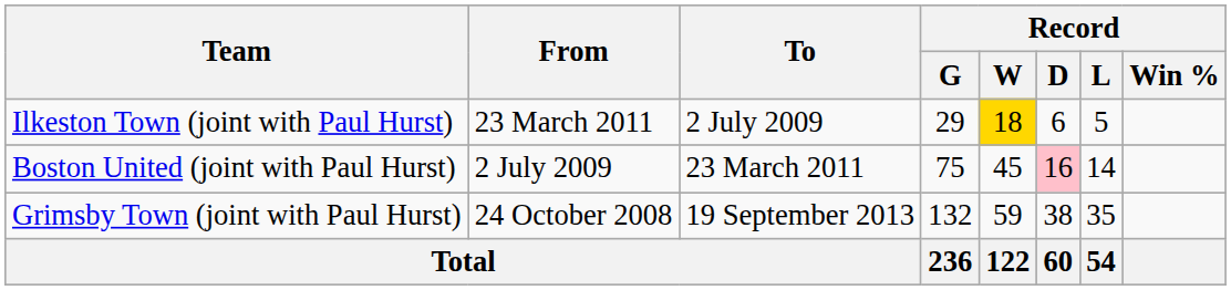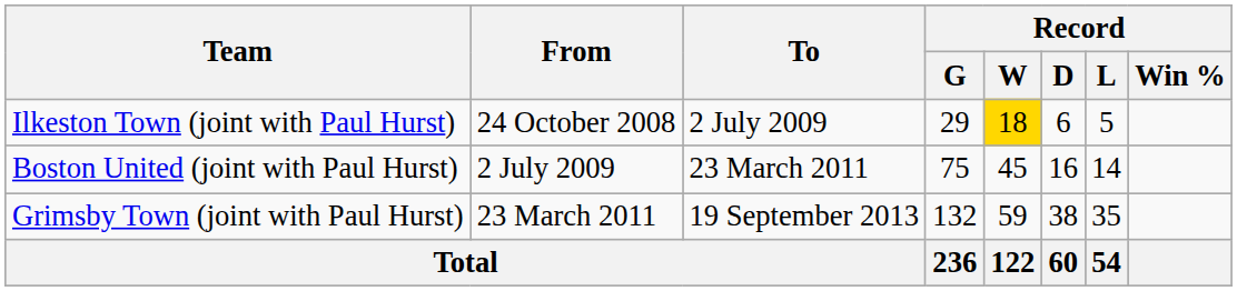Ilkeston Town (joint with Paul Hurst) | From: 23 March 2011 -> 24 October 2008
Boston United (joint with Paul Hurst) | Record / D: pink background -> no background
Grimsby Town (joint with Paul Hurst) | From: 24 October 2008 -> 23 March 2011
